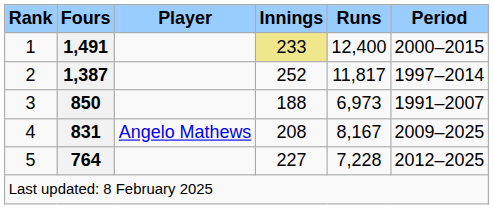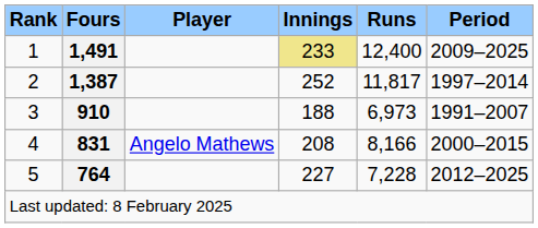1 | Period: 2000–2015 -> 2009–2025
3 | Fours: 850 -> 910
4 | Runs: 8,167 -> 8,166
4 | Period: 2009–2025 -> 2000–2015
